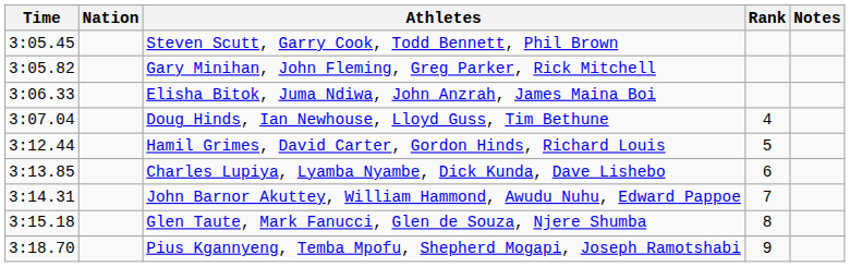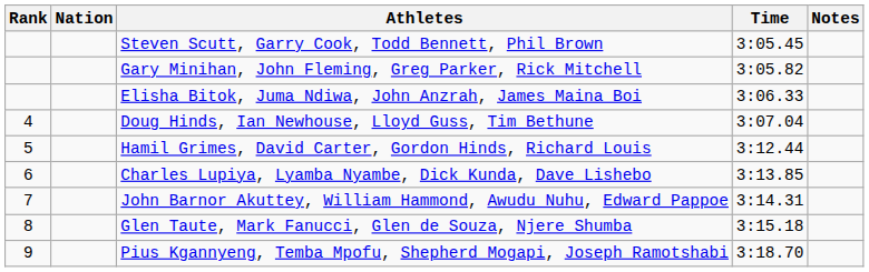columns swapped: Rank <-> Time
